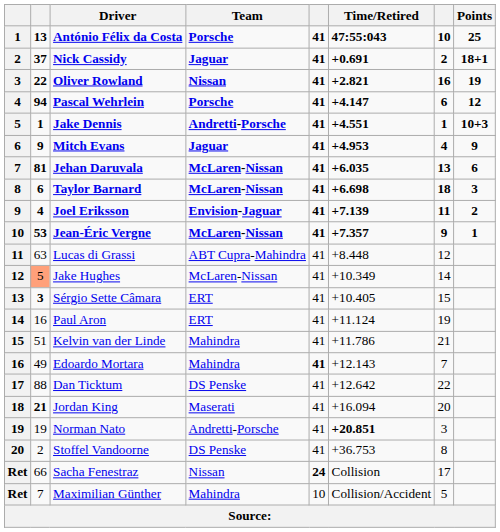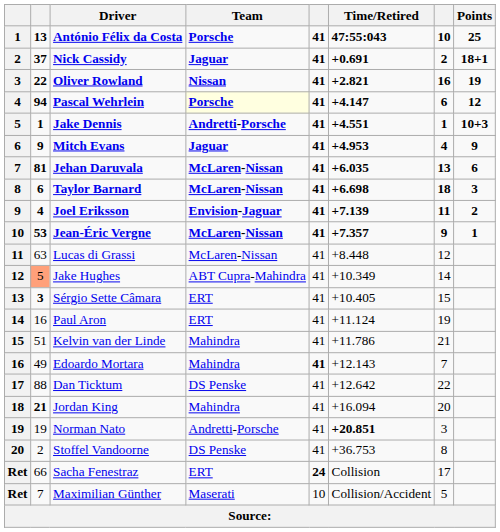Pascal Wehrlein | Team: no background -> lightyellow background
Lucas di Grassi | Team: ABT Cupra-Mahindra -> McLaren-Nissan
Jake Hughes | Team: McLaren-Nissan -> ABT Cupra-Mahindra
Jordan King | Team: Maserati -> Mahindra
Sacha Fenestraz | Team: Nissan -> ERT
Maximilian Günther | Team: Mahindra -> Maserati
